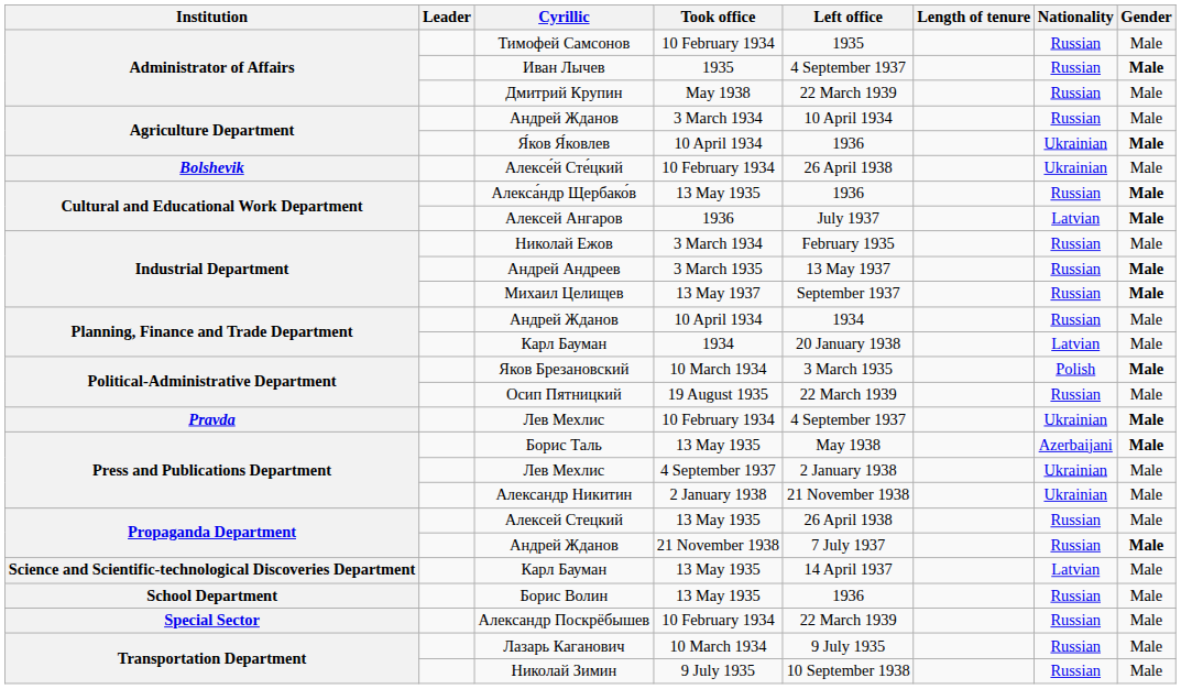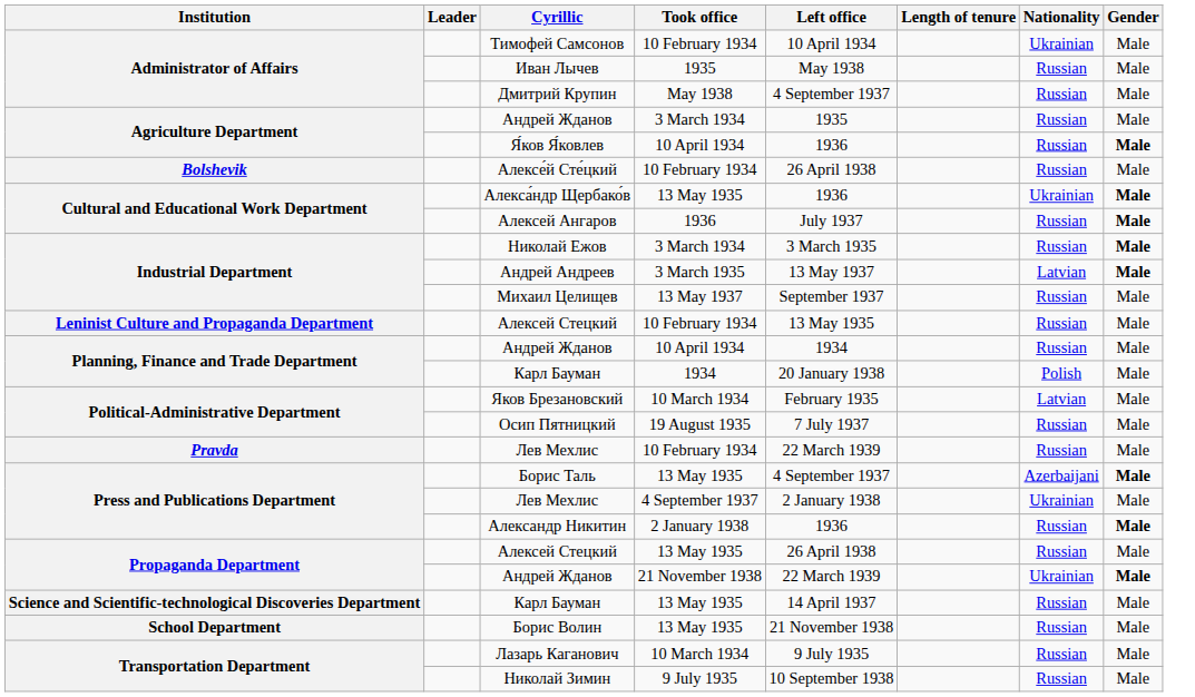Тимофей Самсонов | Left office: 1935 -> 10 April 1934
Тимофей Самсонов | Nationality: Russian -> Ukrainian
Иван Лычев | Left office: 4 September 1937 -> May 1938
Иван Лычев | Gender: bold -> normal
Дмитрий Крупин | Left office: 22 March 1939 -> 4 September 1937
Андрей Жданов / 3 March 1934 | Left office: 10 April 1934 -> 1935
Я́ков Я́ковлев | Nationality: Ukrainian -> Russian
Алексе́й Сте́цкий | Nationality: Ukrainian -> Russian
Алекса́ндр Щербако́в | Nationality: Russian -> Ukrainian
Алексей Ангаров | Nationality: Latvian -> Russian
Николай Ежов | Left office: February 1935 -> 3 March 1935
Николай Ежов | Gender: normal -> bold
Андрей Андреев | Nationality: Russian -> Latvian
Михаил Целищев | Gender: bold -> normal
+ row: Leninist Culture and Propaganda Department | Алексей Стецкий | 10 February 1934 | 13 May 1935 | Russian | Male
Карл Бауман / 1934 | Nationality: Latvian -> Polish
Яков Брезановский | Left office: 3 March 1935 -> February 1935
Яков Брезановский | Nationality: Polish -> Latvian
Яков Брезановский | Gender: bold -> normal
Осип Пятницкий | Left office: 22 March 1939 -> 7 July 1937
Лев Мехлис / 10 February 1934 | Left office: 4 September 1937 -> 22 March 1939
Лев Мехлис / 10 February 1934 | Nationality: Ukrainian -> Russian
Лев Мехлис / 10 February 1934 | Gender: bold -> normal
Борис Таль | Left office: May 1938 -> 4 September 1937
Александр Никитин | Left office: 21 November 1938 -> 1936
Александр Никитин | Nationality: Ukrainian -> Russian
Александр Никитин | Gender: normal -> bold
Андрей Жданов / 21 November 1938 | Left office: 7 July 1937 -> 22 March 1939
Андрей Жданов / 21 November 1938 | Nationality: Russian -> Ukrainian
Карл Бауман / 13 May 1935 | Nationality: Latvian -> Russian
Борис Волин | Left office: 1936 -> 21 November 1938
- row: Special Sector | Александр Поскрёбышев | 10 February 1934 | 22 March 1939 | Russian | Male
